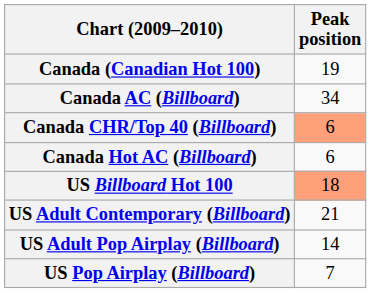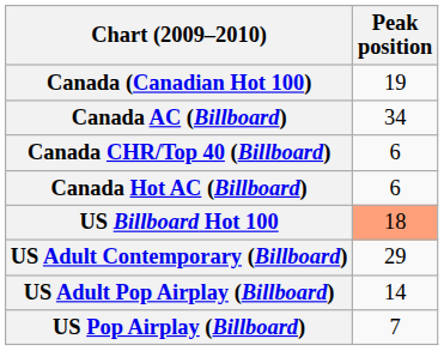Canada CHR/Top 40 (Billboard) | Peak position: lightsalmon background -> no background
US Adult Contemporary (Billboard) | Peak position: 21 -> 29
